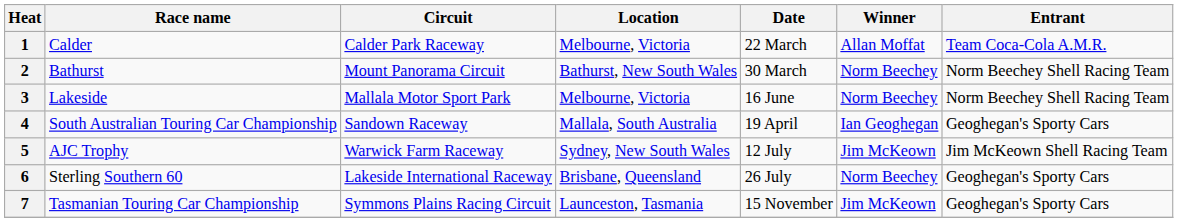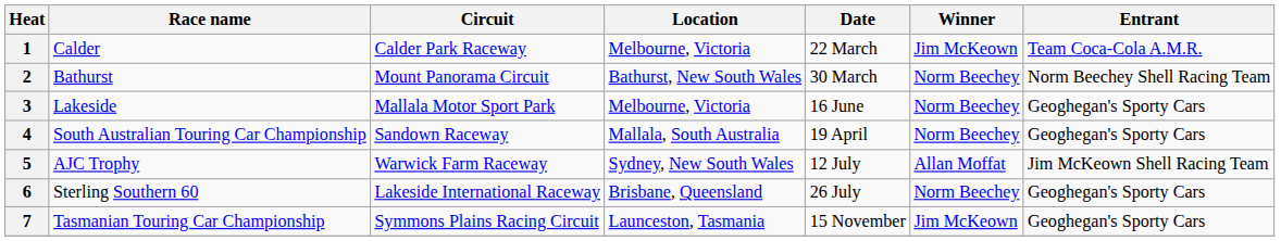1 | Winner: Allan Moffat -> Jim McKeown
3 | Entrant: Norm Beechey Shell Racing Team -> Geoghegan's Sporty Cars
4 | Winner: Ian Geoghegan -> Norm Beechey
5 | Winner: Jim McKeown -> Allan Moffat
